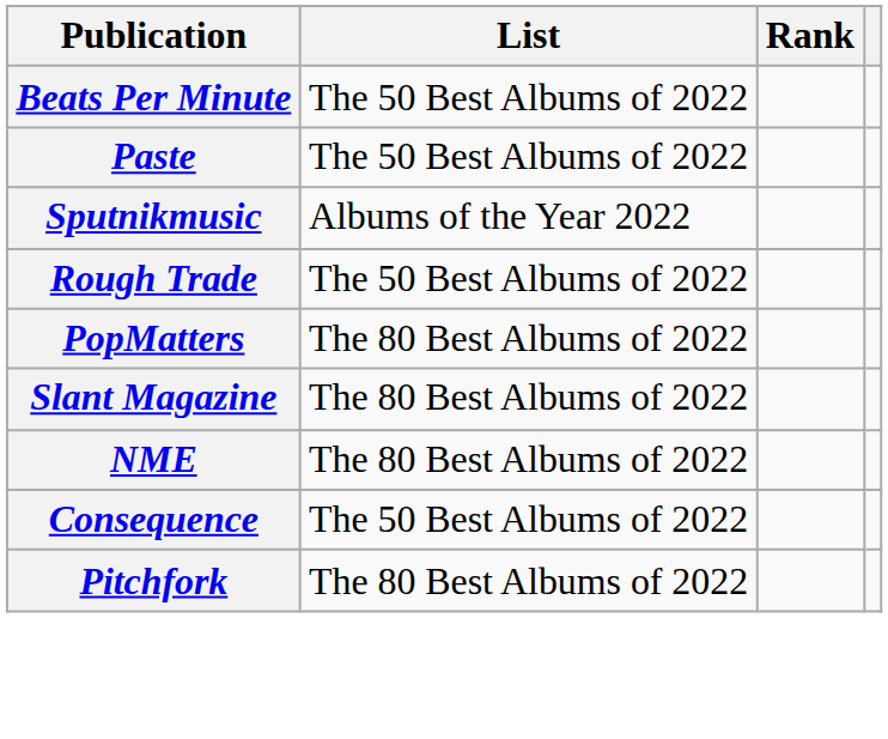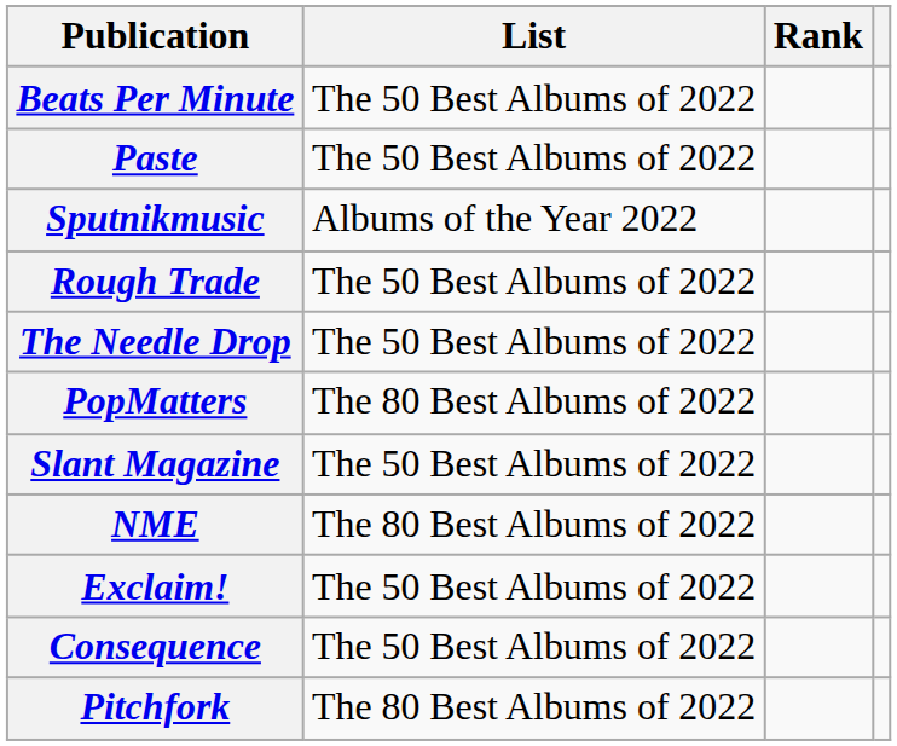+ row: The Needle Drop | The 50 Best Albums of 2022
Slant Magazine | List: The 80 Best Albums of 2022 -> The 50 Best Albums of 2022
+ row: Exclaim! | The 50 Best Albums of 2022
